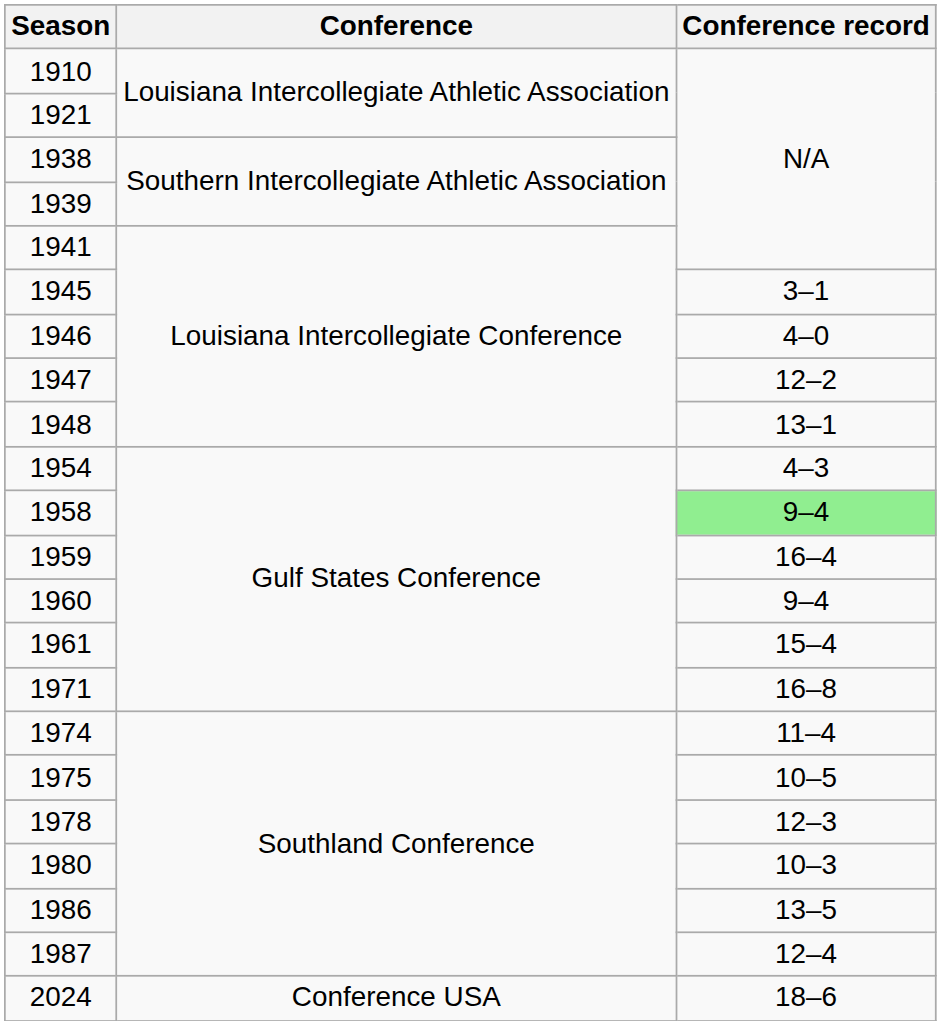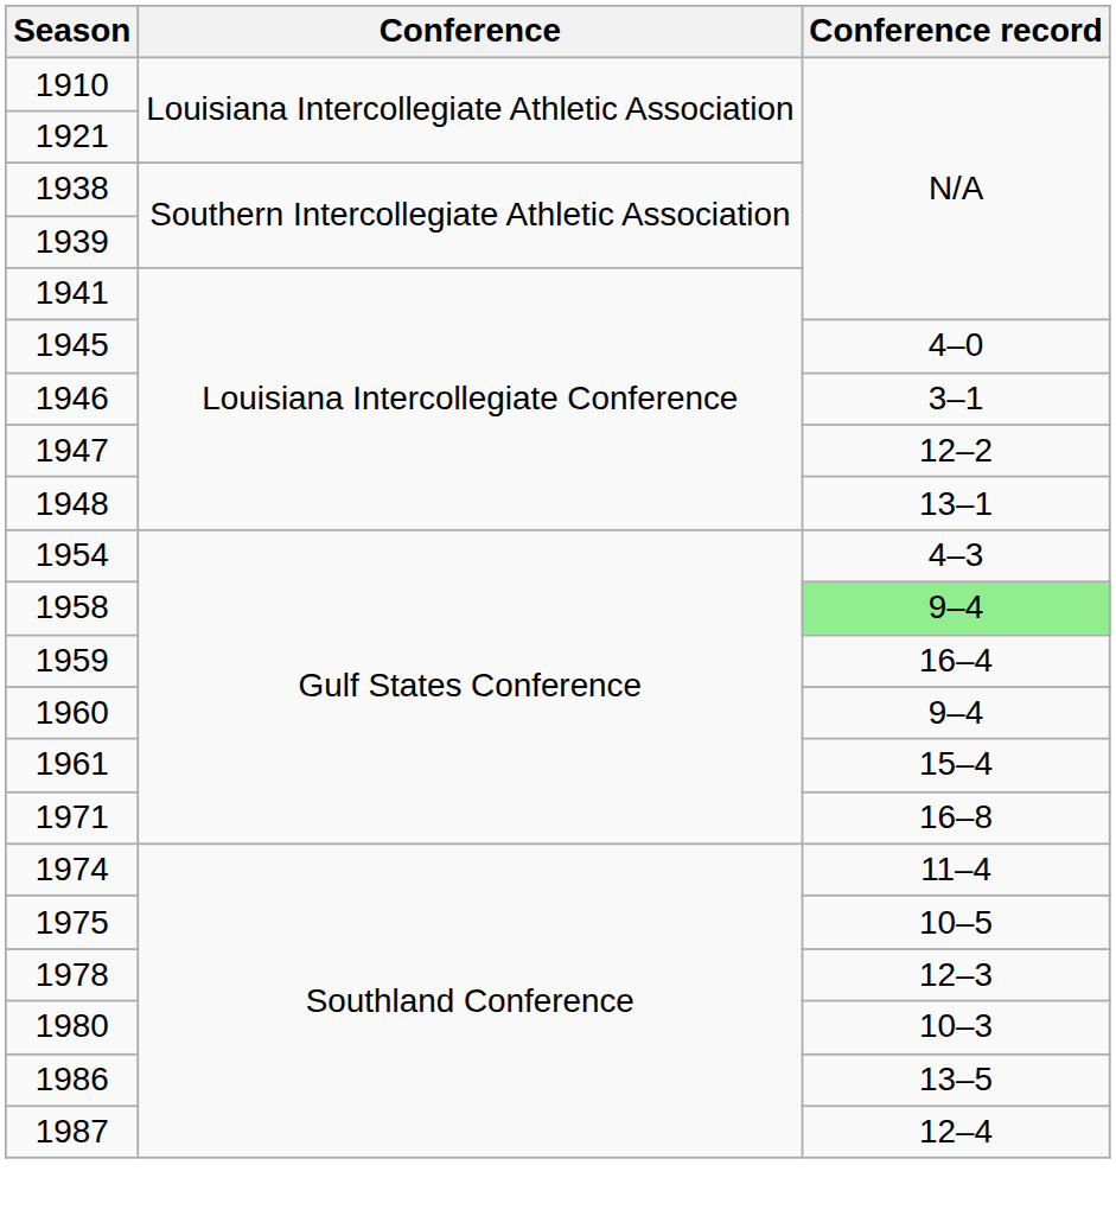1945 | Conference record: 3–1 -> 4–0
1946 | Conference record: 4–0 -> 3–1
- row: 2024 | Conference USA | 18–6
